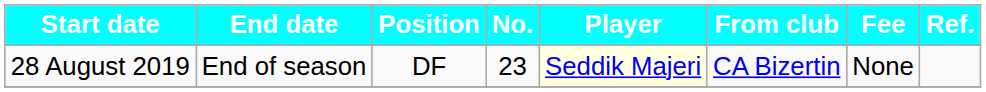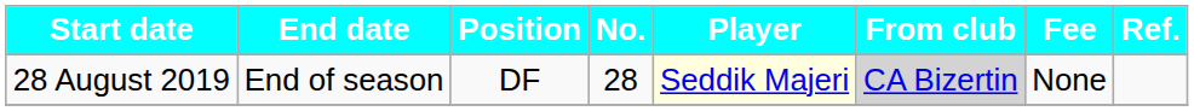28 August 2019 | No.: 23 -> 28
28 August 2019 | From club: no background -> lightgrey background
